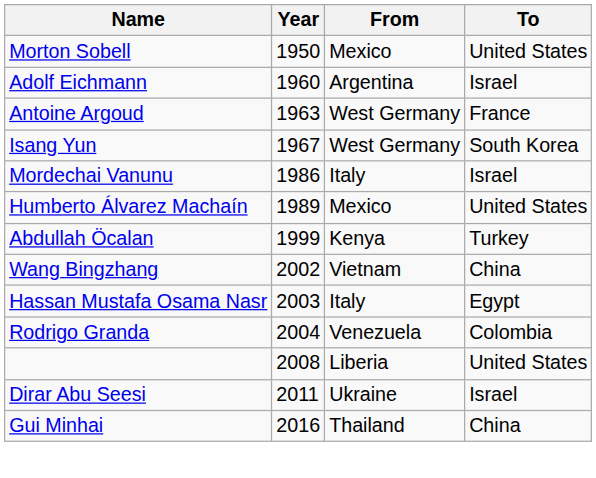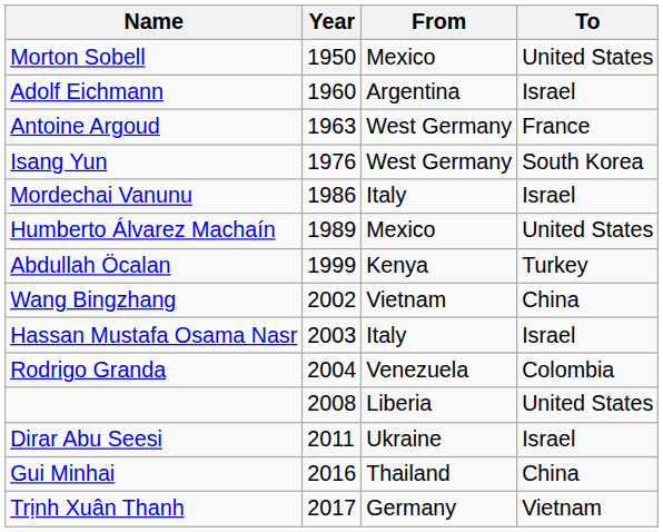Isang Yun | Year: 1967 -> 1976
Hassan Mustafa Osama Nasr | To: Egypt -> Israel
+ row: Trịnh Xuân Thanh | 2017 | Germany | Vietnam
